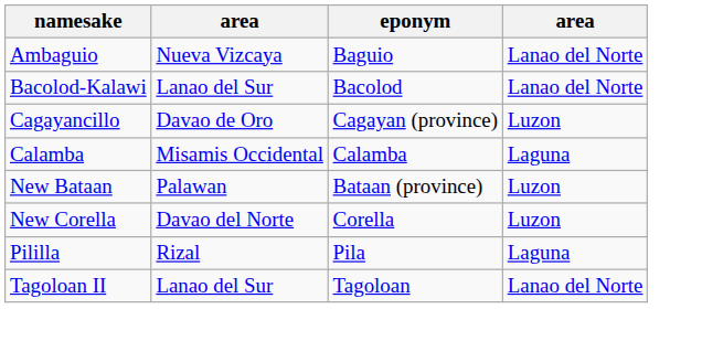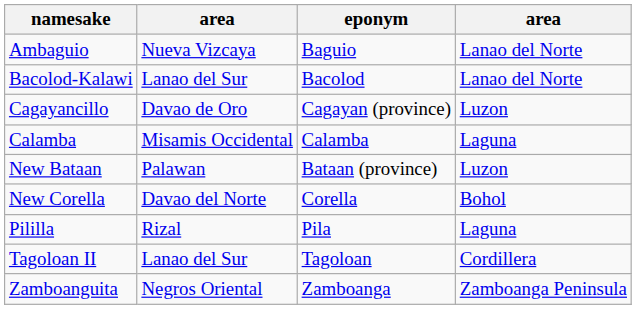New Corella | column 4: Luzon -> Bohol
Tagoloan II | column 4: Lanao del Norte -> Cordillera
+ row: Zamboanguita | Negros Oriental | Zamboanga | Zamboanga Peninsula
